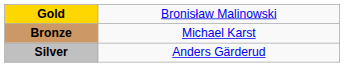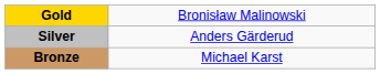rows swapped: Silver <-> Bronze
